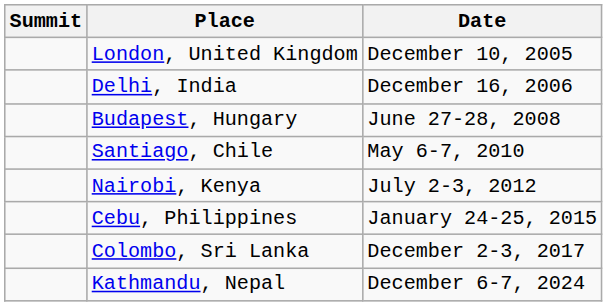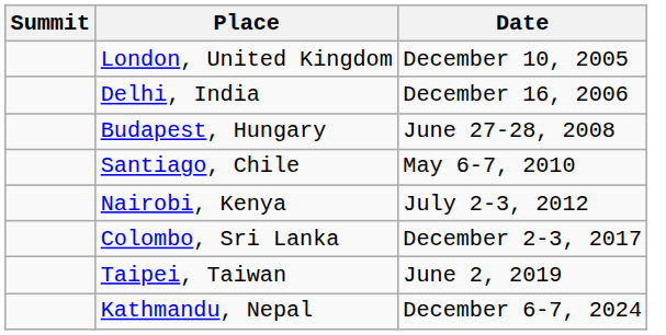- row: Cebu, Philippines | January 24-25, 2015
+ row: Taipei, Taiwan | June 2, 2019
